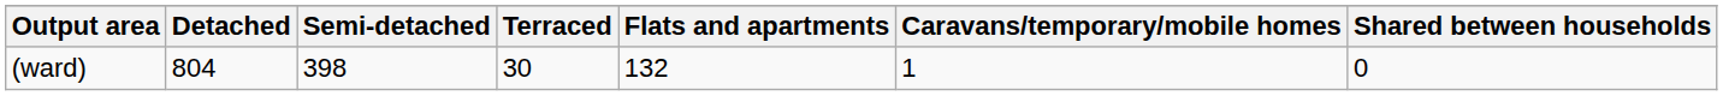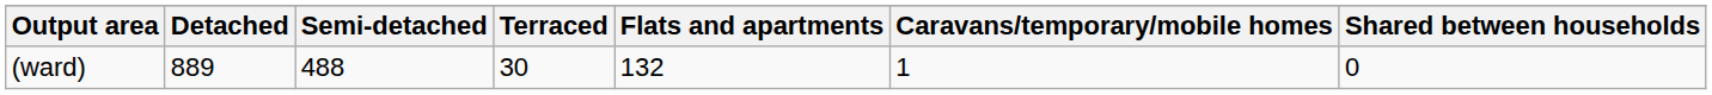(ward) | Detached: 804 -> 889
(ward) | Semi-detached: 398 -> 488
